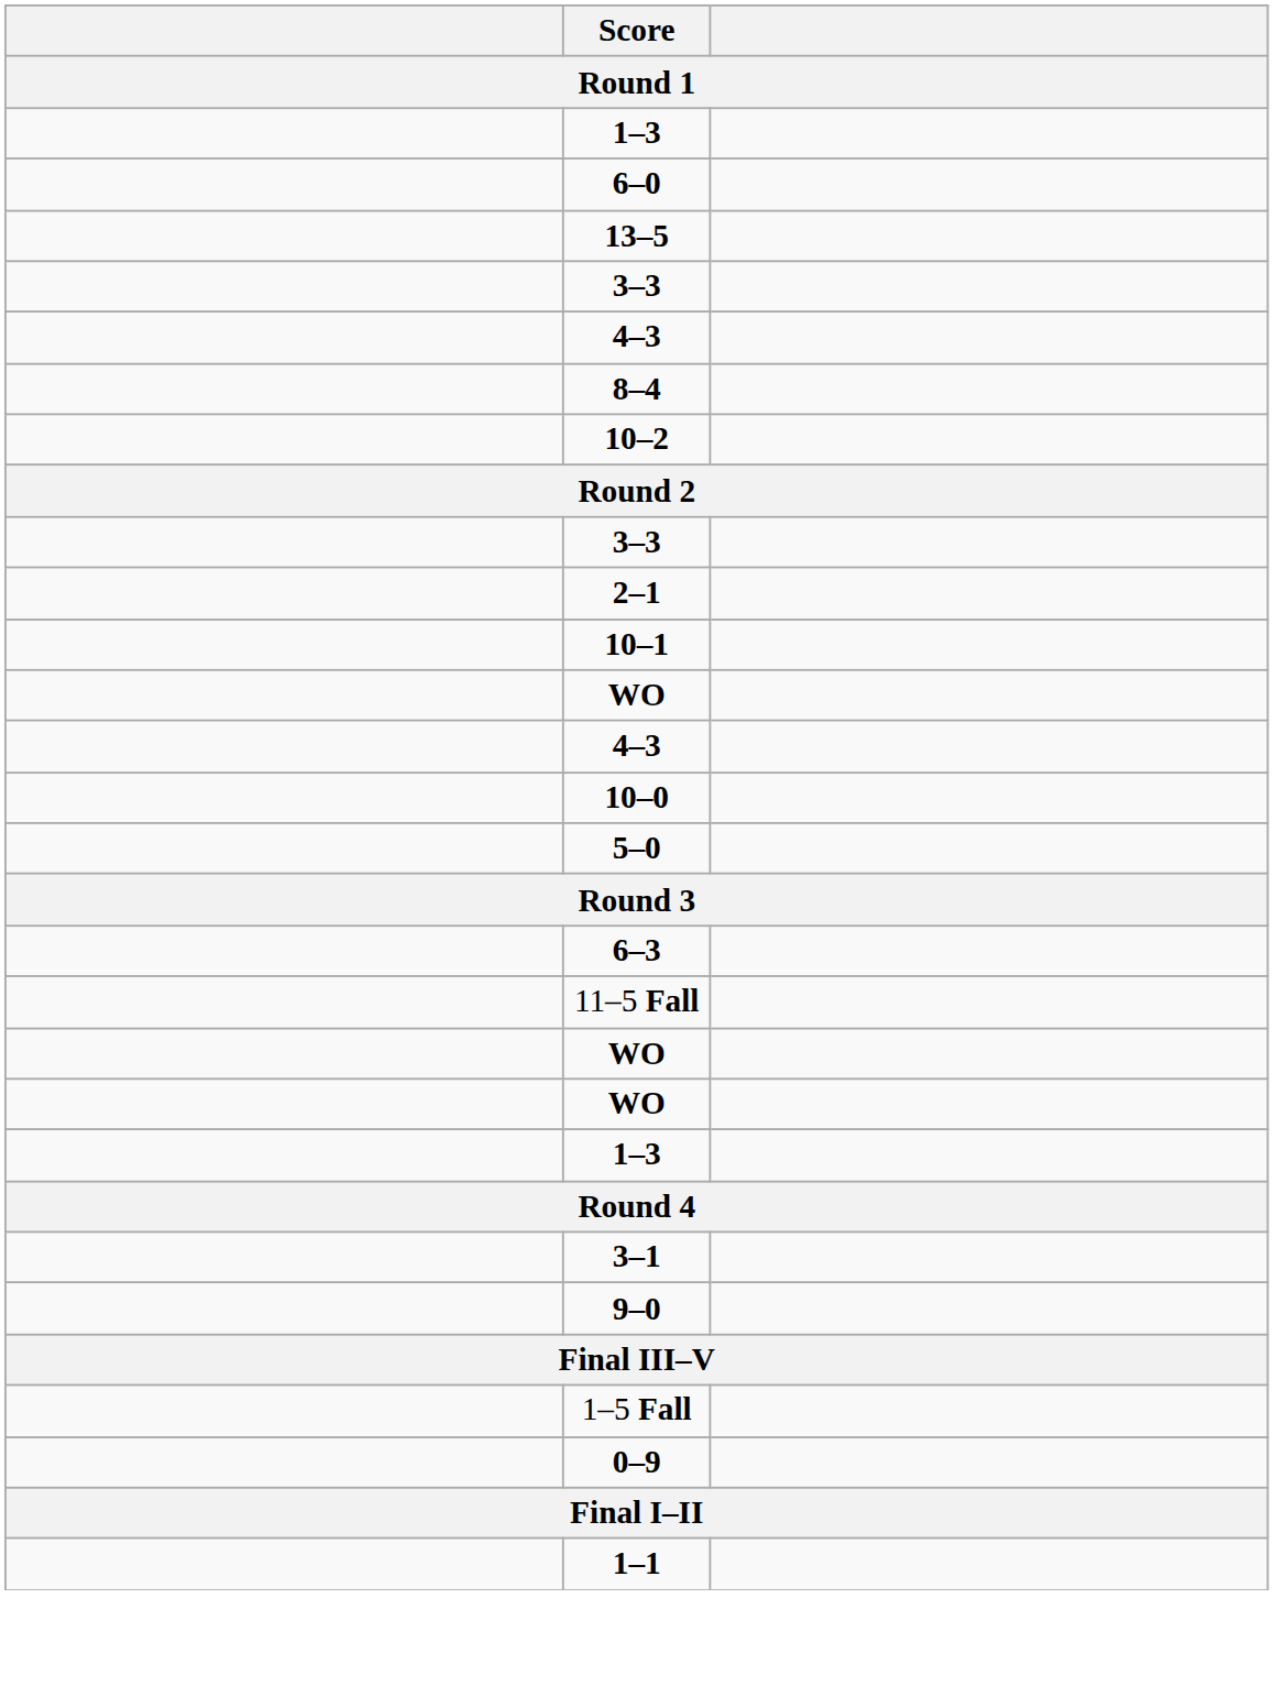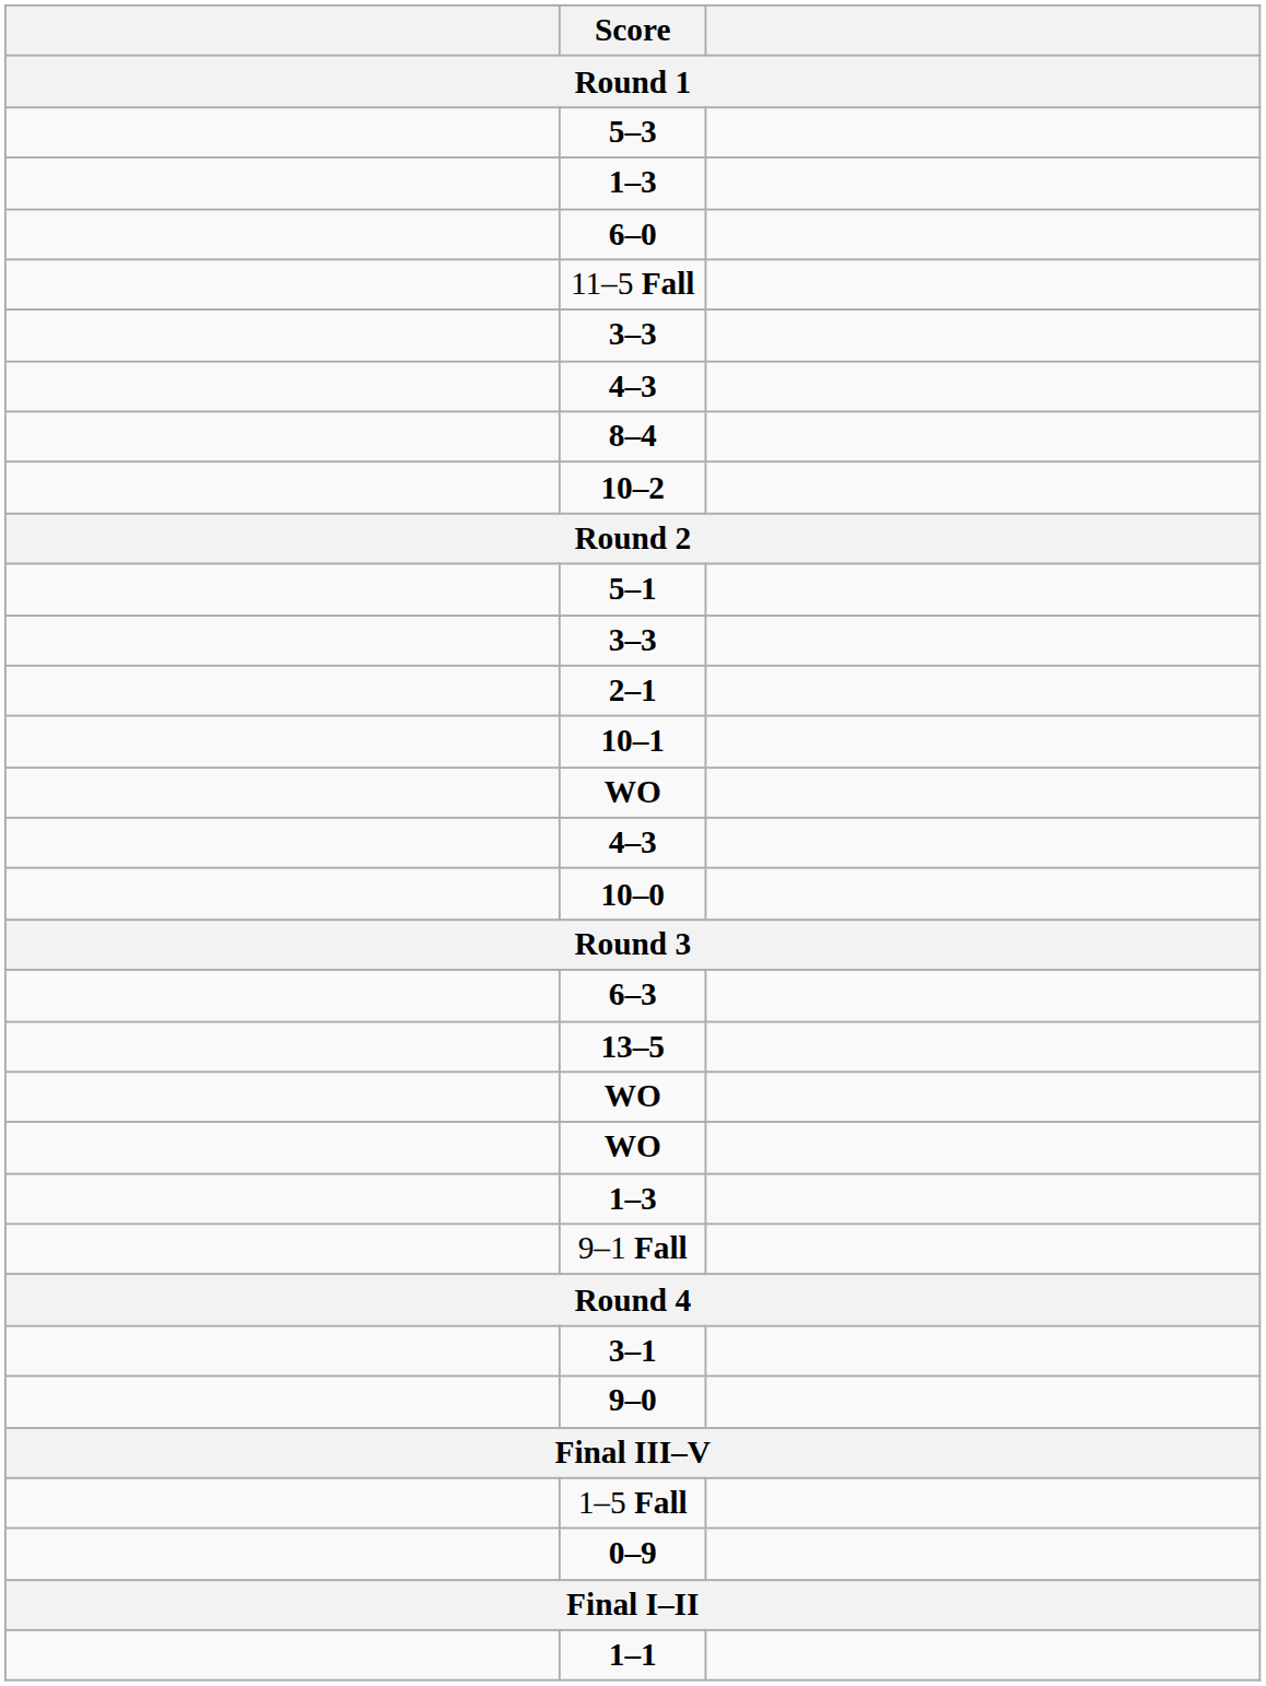+ row: 5–3
rows swapped: 13–5 <-> 11–5 Fall
+ row: 5–1
- row: 5–0
+ row: 9–1 Fall
